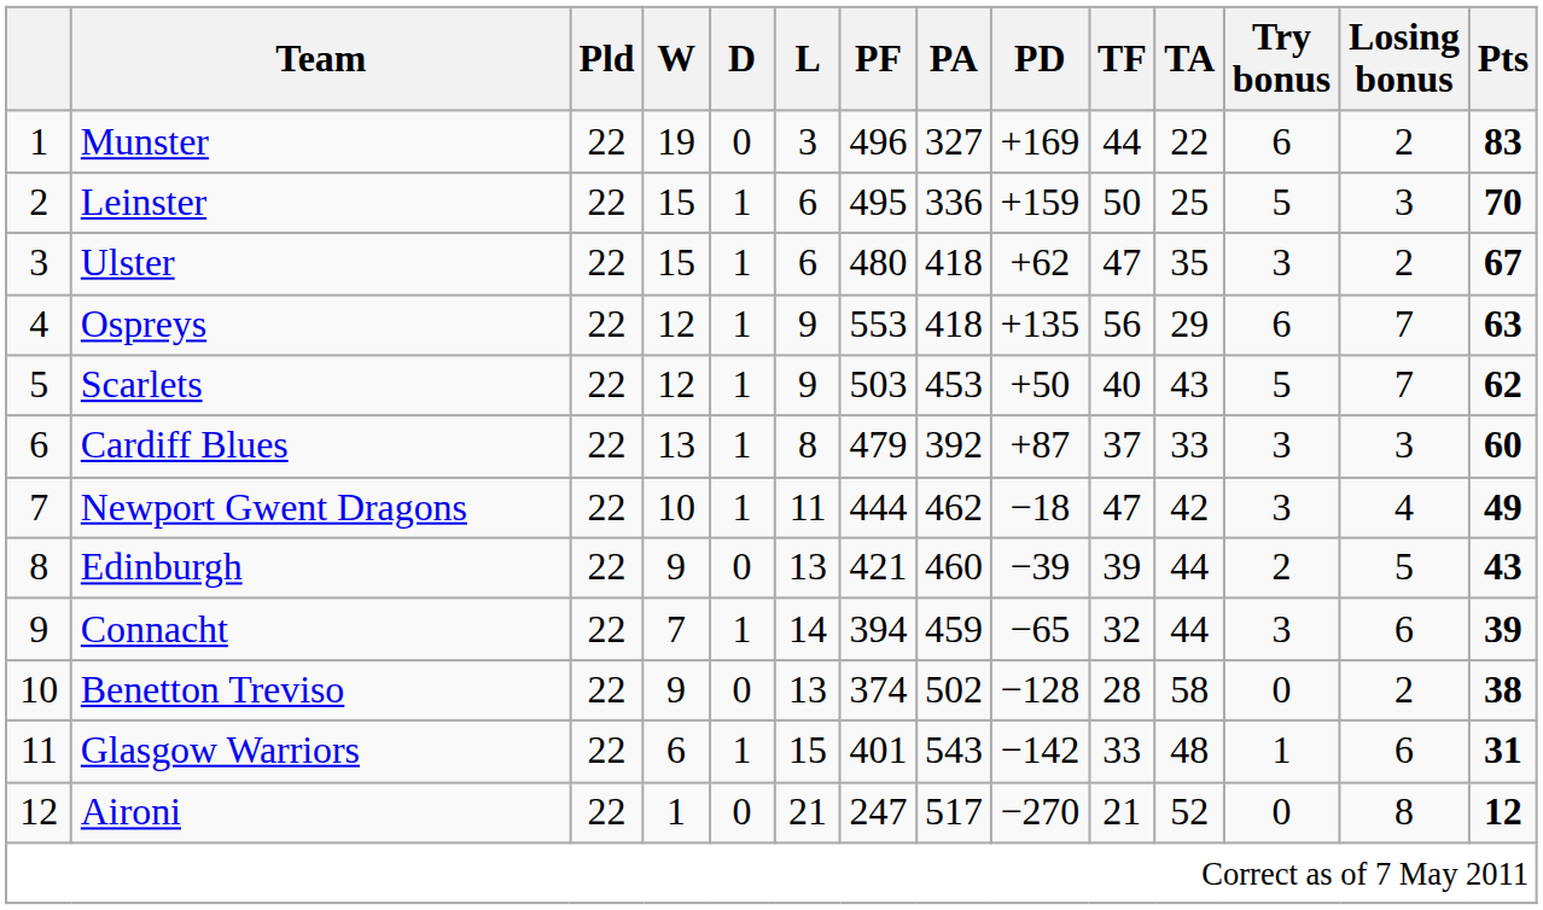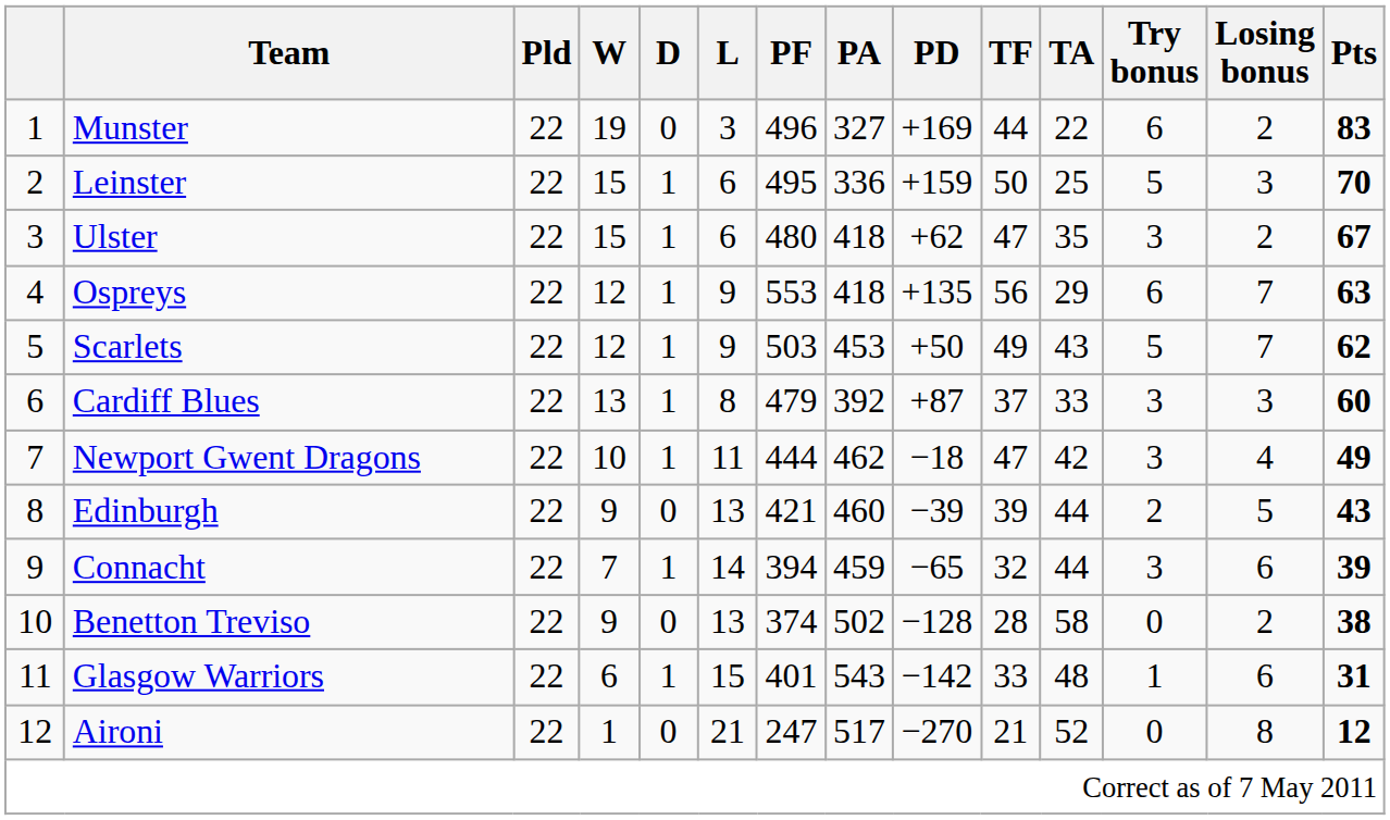Scarlets | TF: 40 -> 49
